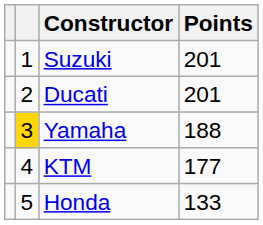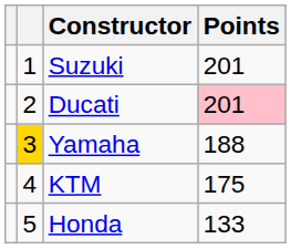Ducati | Points: no background -> pink background
KTM | Points: 177 -> 175
